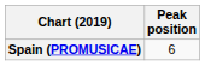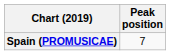Spain (PROMUSICAE) | Peak position: 6 -> 7
